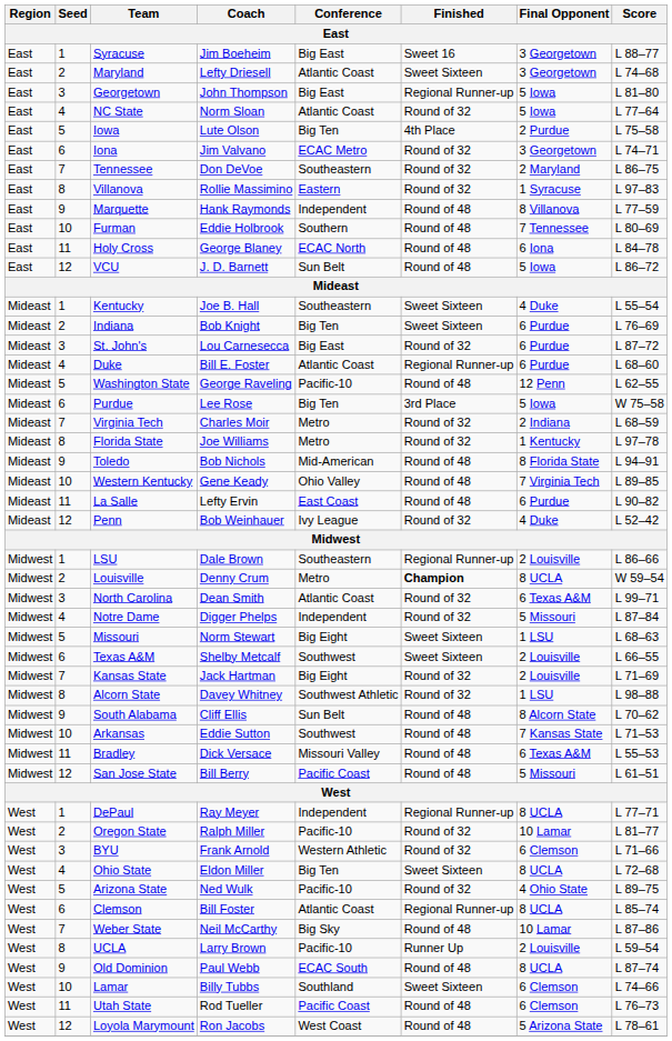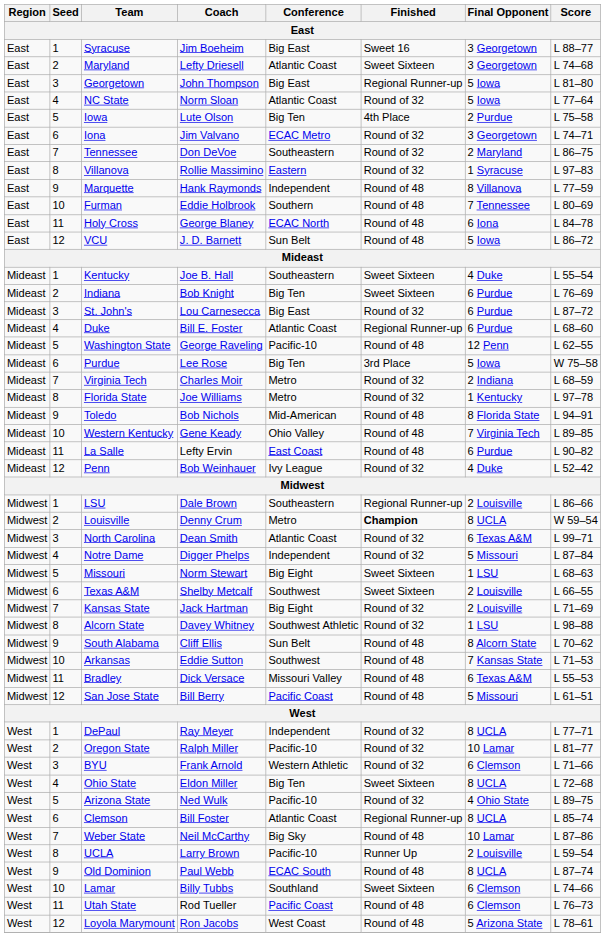DePaul | Finished: Regional Runner-up -> Round of 32
